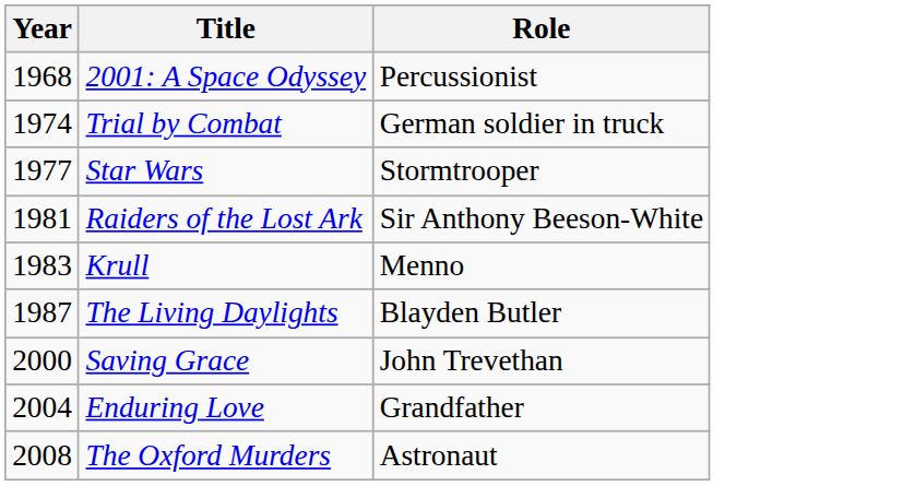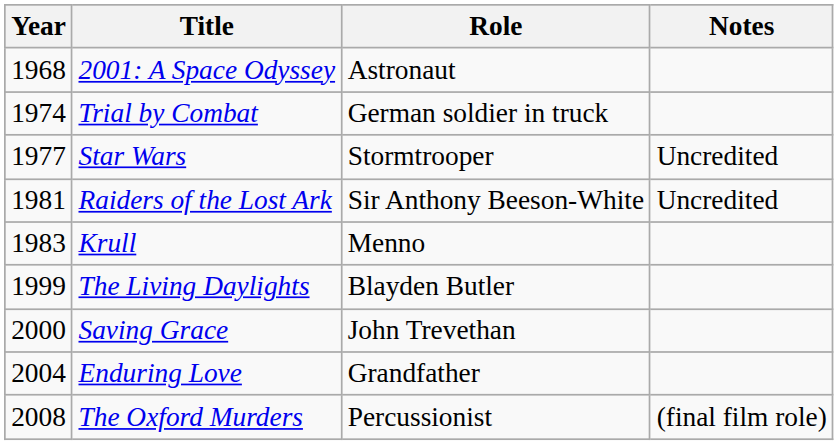+ column: Notes | Uncredited | Uncredited | (final film role)
2001: A Space Odyssey | Role: Percussionist -> Astronaut
The Living Daylights | Year: 1987 -> 1999
The Oxford Murders | Role: Astronaut -> Percussionist
